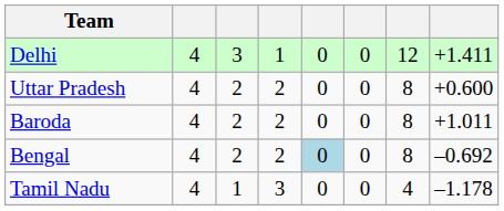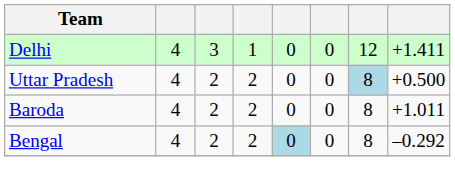Uttar Pradesh | column 7: no background -> lightblue background
Uttar Pradesh | column 8: +0.600 -> +0.500
Bengal | column 8: –0.692 -> –0.292
- row: Tamil Nadu | 4 | 1 | 3 | 0 | 0 | 4 | –1.178
